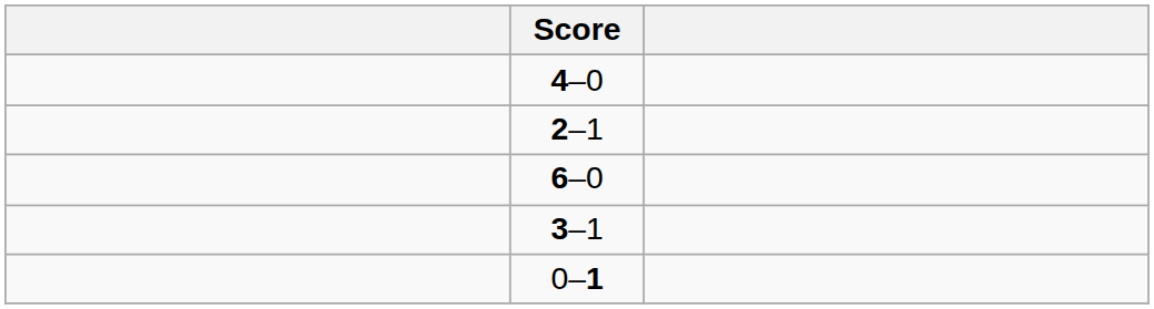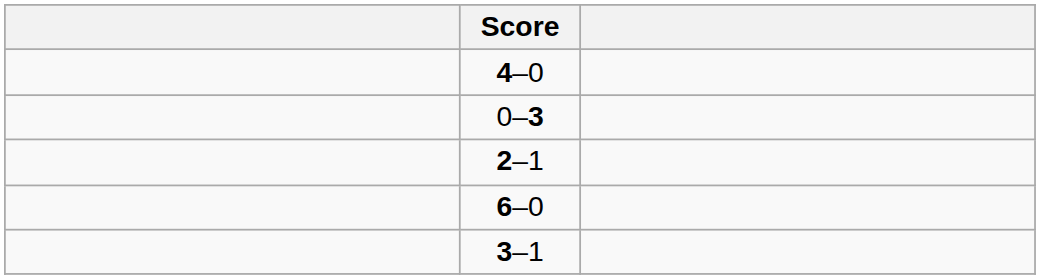+ row: 0–3
- row: 0–1
